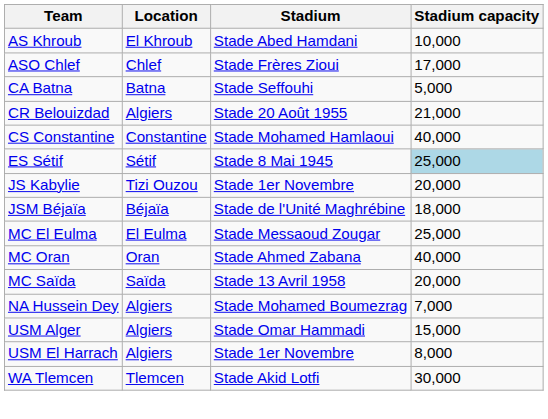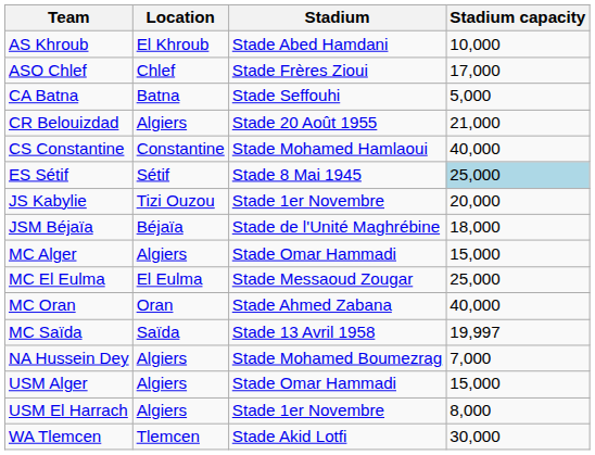+ row: MC Alger | Algiers | Stade Omar Hammadi | 15,000
MC Saïda | Stadium capacity: 20,000 -> 19,997
